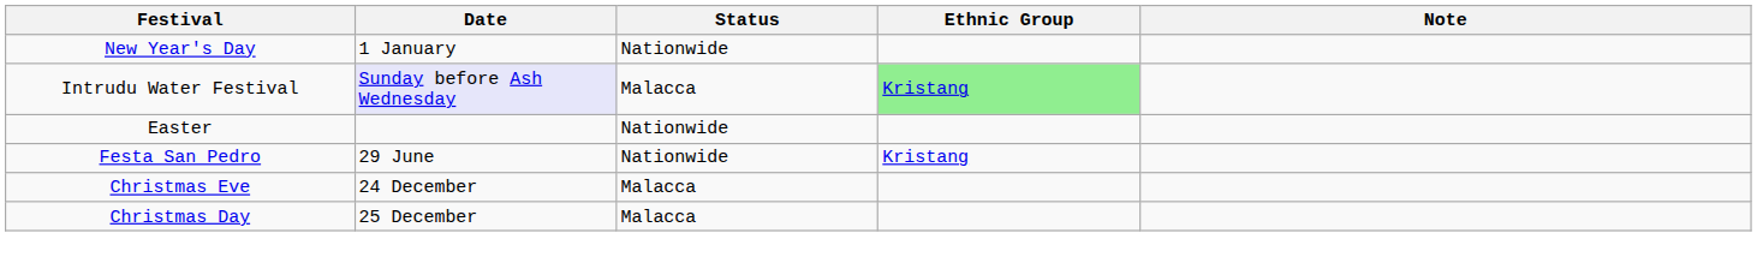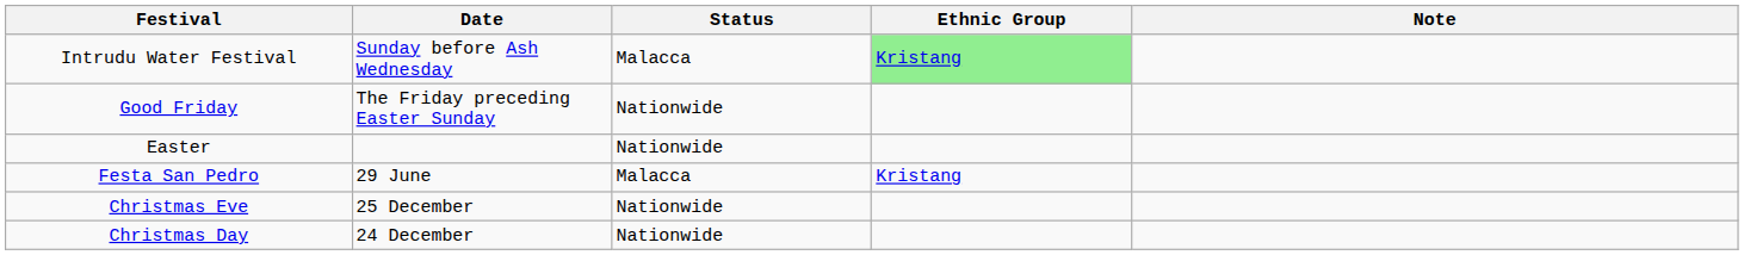- row: New Year's Day | 1 January | Nationwide
Intrudu Water Festival | Date: lavender background -> no background
+ row: Good Friday | The Friday preceding Easter Sunday | Nationwide
Festa San Pedro | Status: Nationwide -> Malacca
Christmas Eve | Date: 24 December -> 25 December
Christmas Eve | Status: Malacca -> Nationwide
Christmas Day | Date: 25 December -> 24 December
Christmas Day | Status: Malacca -> Nationwide
